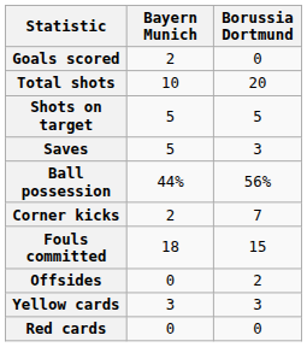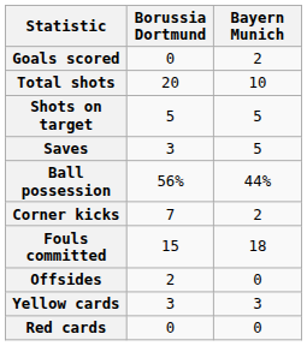columns swapped: Borussia Dortmund <-> Bayern Munich
